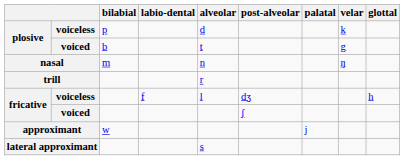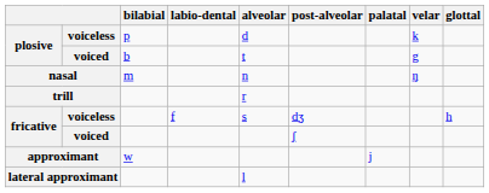fricative / voiceless | alveolar: l -> s
lateral approximant | alveolar: s -> l
